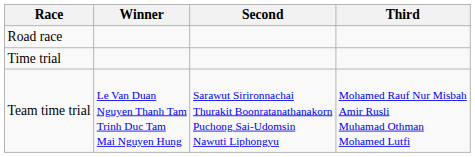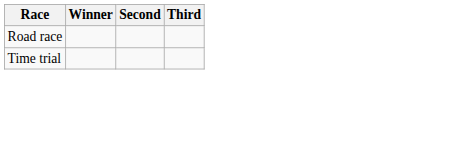- row: Team time trial | Le Van Duan Nguyen Thanh Tam Trinh Duc Tam Mai Nguyen Hung | Sarawut Sirironnachai Thurakit Boonratanathanakorn Puchong Sai-Udomsin Nawuti Liphongyu | Mohamed Rauf Nur Misbah Amir Rusli Muhamad Othman Mohamed Lutfi
